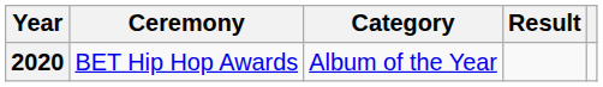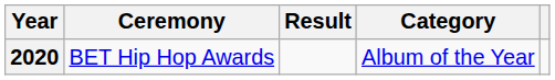columns swapped: Category <-> Result
